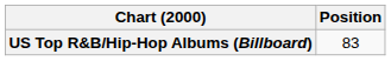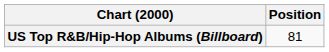US Top R&B/Hip-Hop Albums (Billboard) | Position: 83 -> 81
